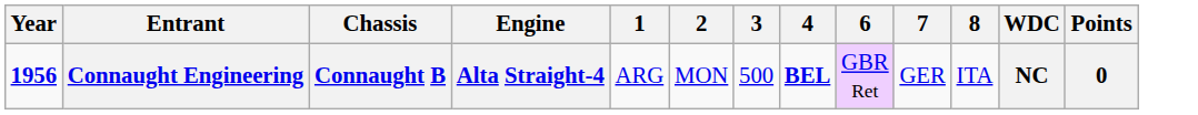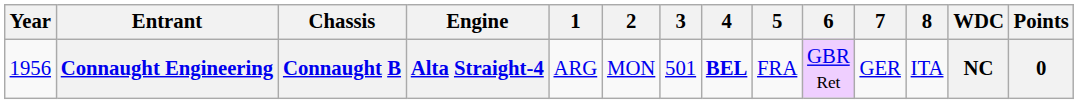+ column: 5 | FRA
Connaught Engineering | Year: bold -> normal
Connaught Engineering | 3: 500 -> 501
